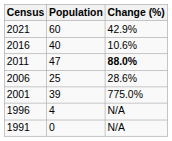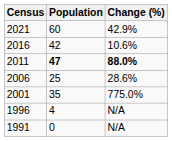2016 | Population: 40 -> 42
2011 | Population: normal -> bold
2001 | Population: 39 -> 35
